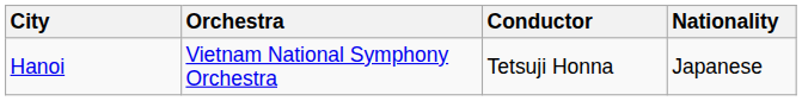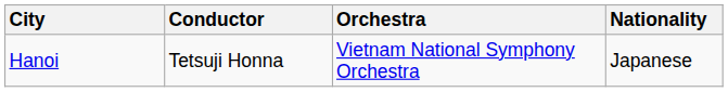columns swapped: Orchestra <-> Conductor
